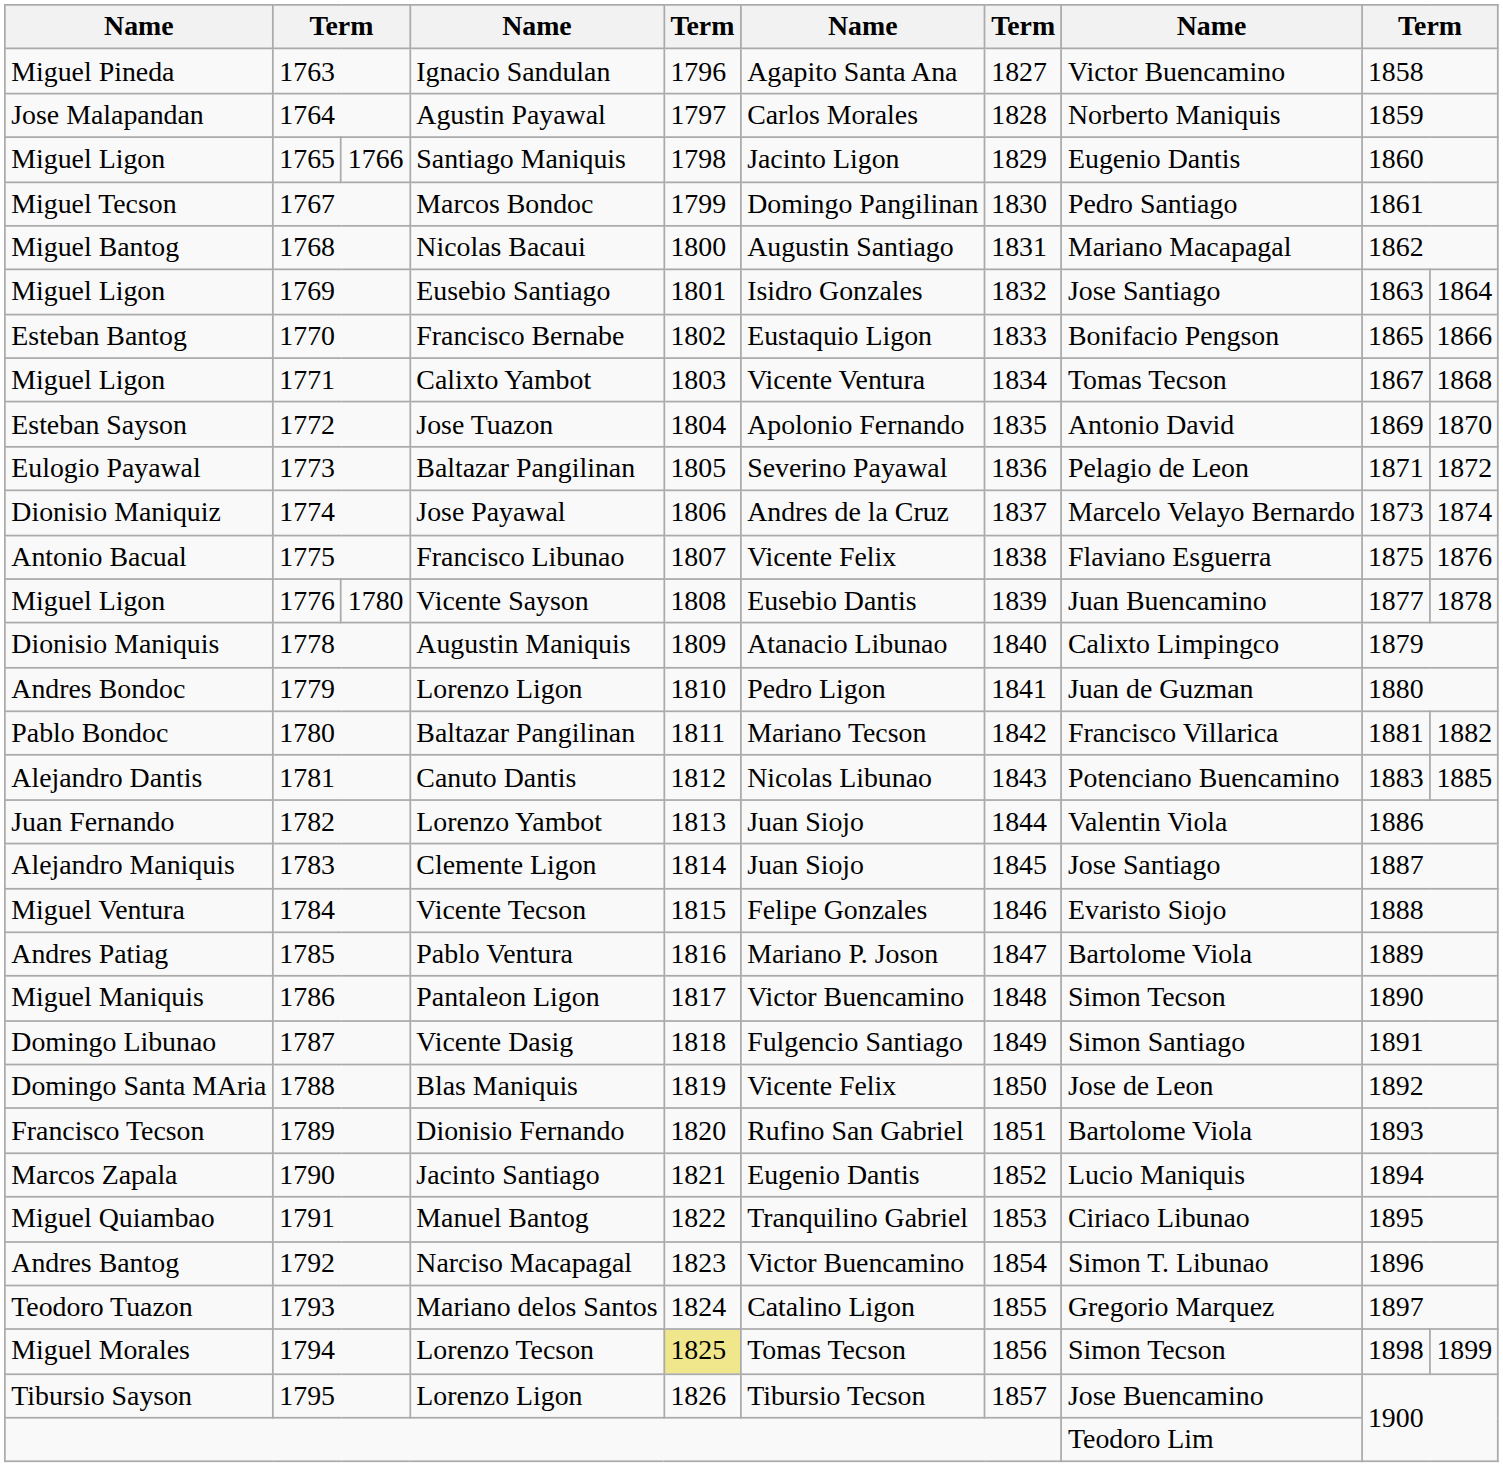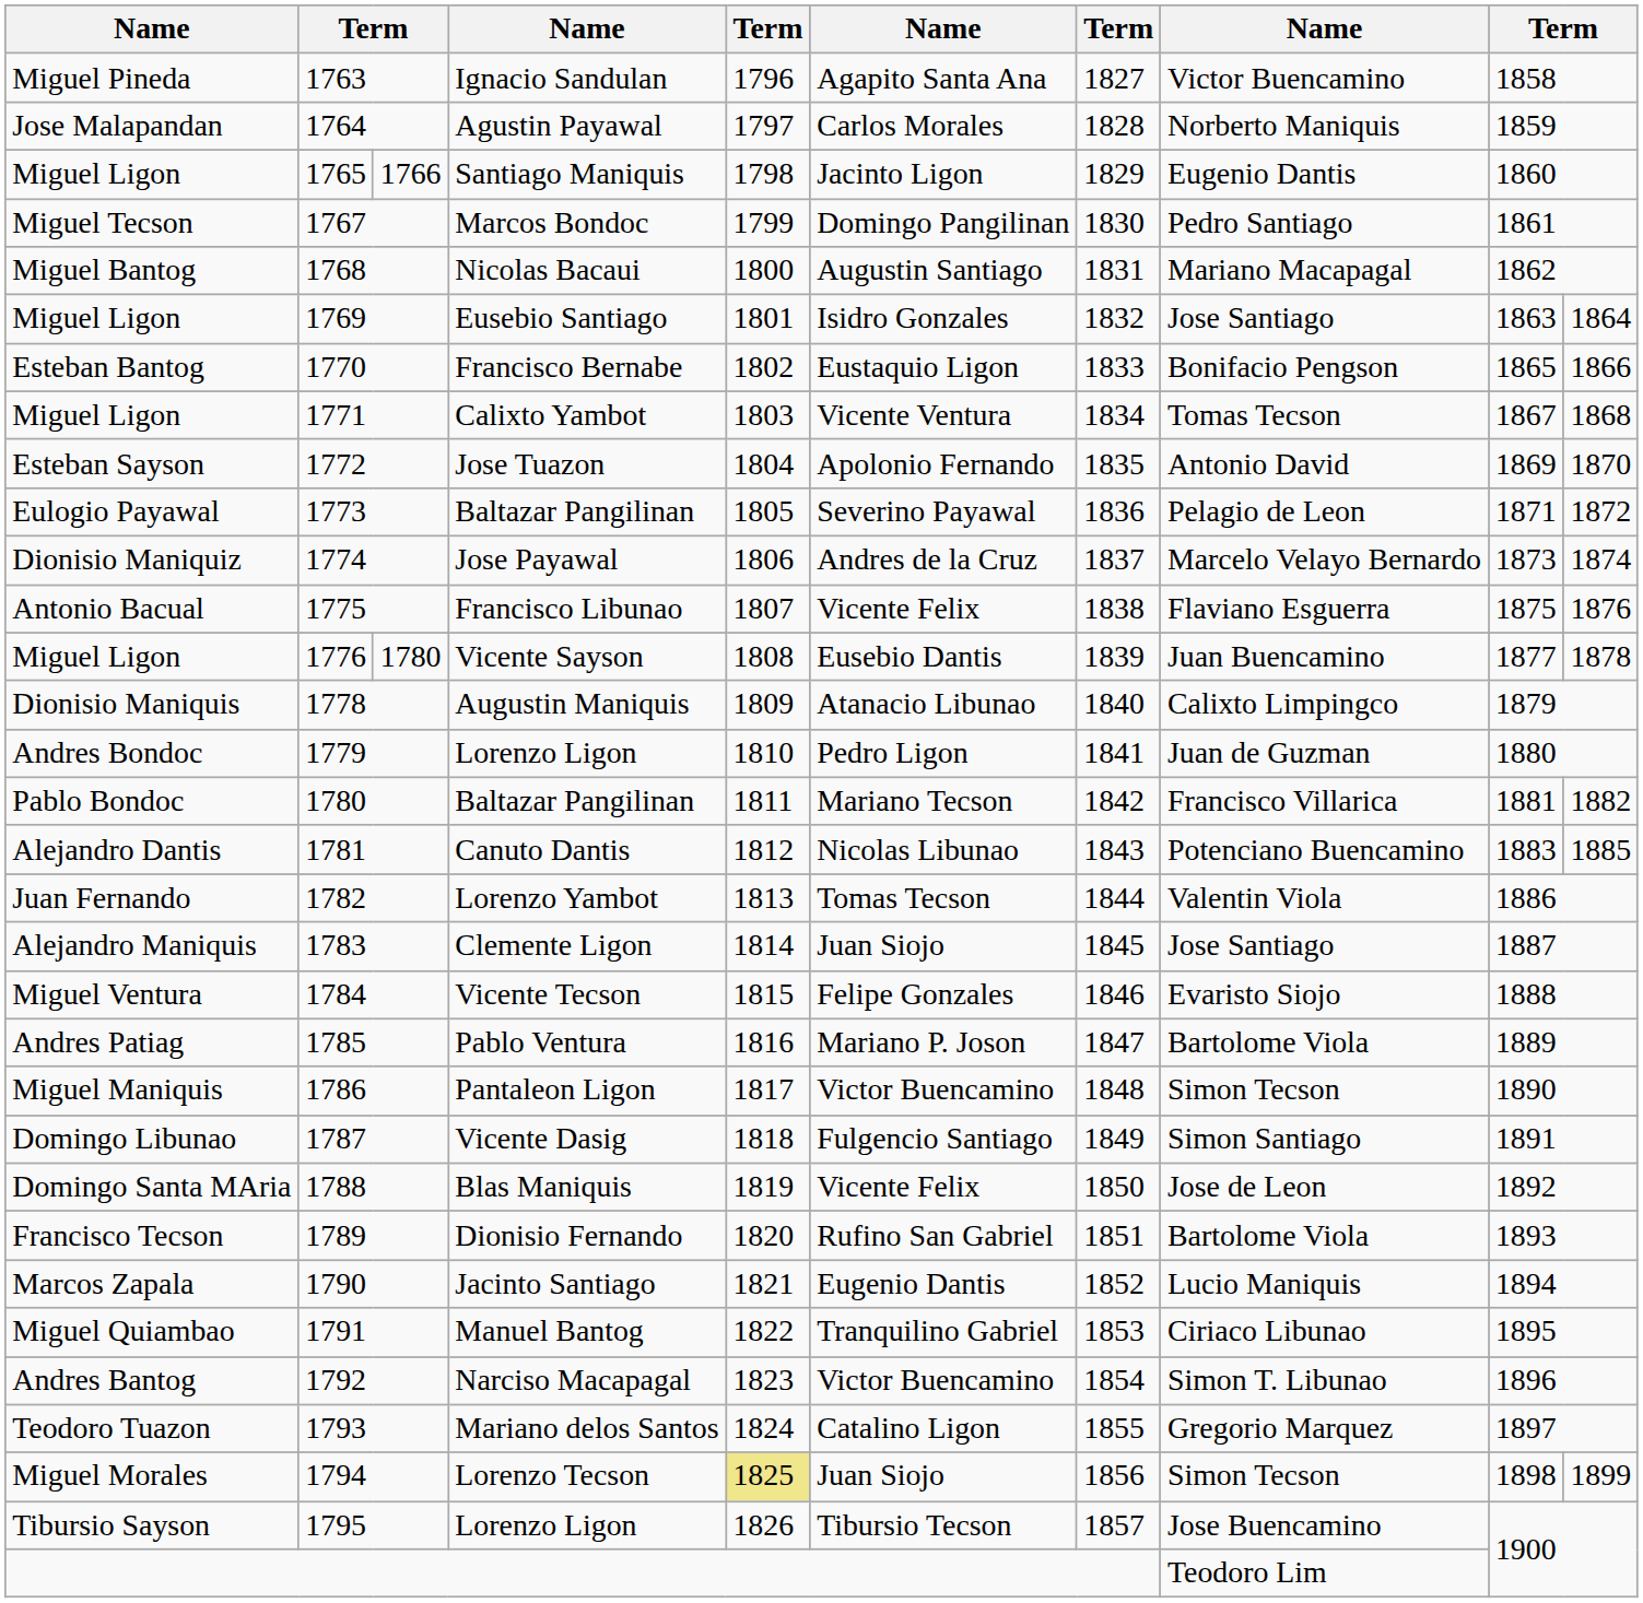Lorenzo Yambot | column 6: Juan Siojo -> Tomas Tecson
Lorenzo Tecson | column 6: Tomas Tecson -> Juan Siojo
